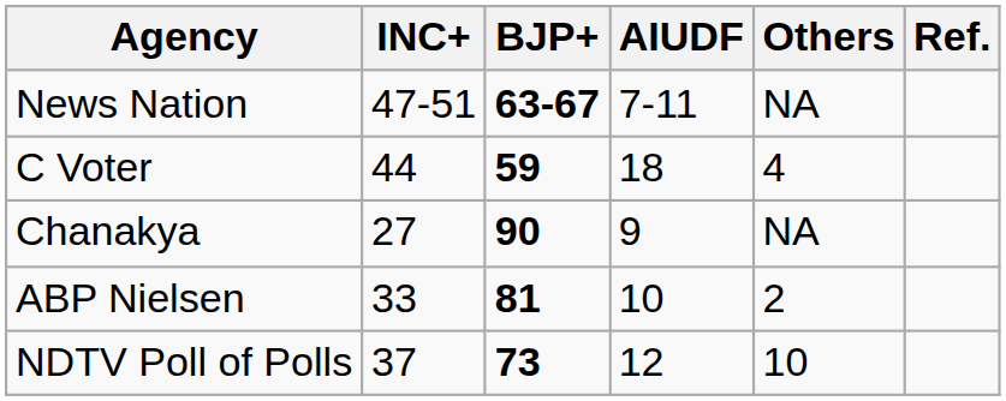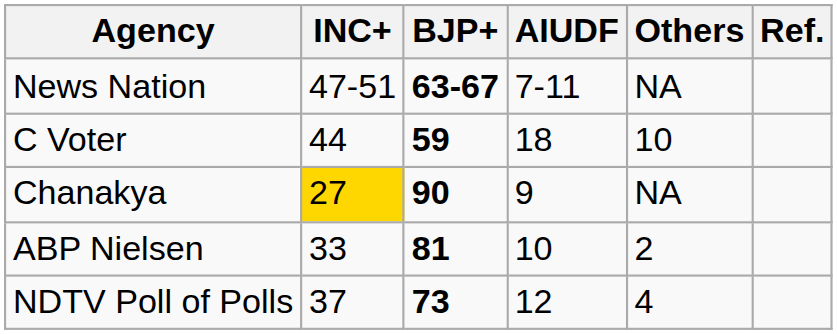C Voter | Others: 4 -> 10
Chanakya | INC+: no background -> gold background
NDTV Poll of Polls | Others: 10 -> 4
